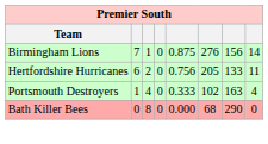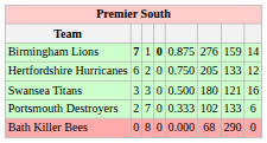Birmingham Lions | column 2: normal -> bold
Birmingham Lions | column 4: normal -> bold
Birmingham Lions | column 7: 156 -> 159
Hertfordshire Hurricanes | column 5: 0.756 -> 0.750
Hertfordshire Hurricanes | column 8: 11 -> 12
+ row: Swansea Titans | 3 | 3 | 0 | 0.500 | 180 | 121 | 16
Portsmouth Destroyers | column 2: 1 -> 2
Portsmouth Destroyers | column 3: 4 -> 7
Portsmouth Destroyers | column 7: 163 -> 133
Portsmouth Destroyers | column 8: 4 -> 6
